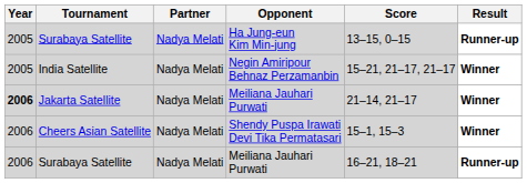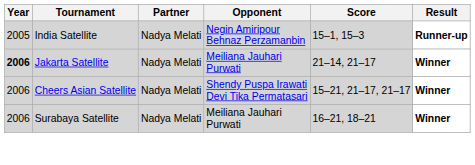- row: 2005 | Surabaya Satellite | Nadya Melati | Ha Jung-eun Kim Min-jung | 13–15, 0–15 | Runner-up
India Satellite | Score: 15–21, 21–17, 21–17 -> 15–1, 15–3
India Satellite | Result: Winner -> Runner-up
Cheers Asian Satellite | Score: 15–1, 15–3 -> 15–21, 21–17, 21–17
Surabaya Satellite / Meiliana Jauhari Purwati | Result: Runner-up -> Winner
